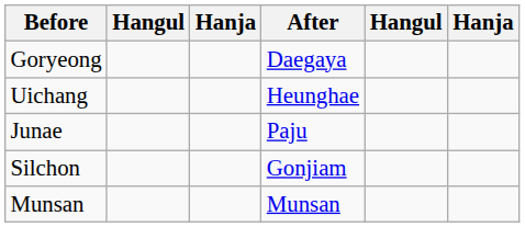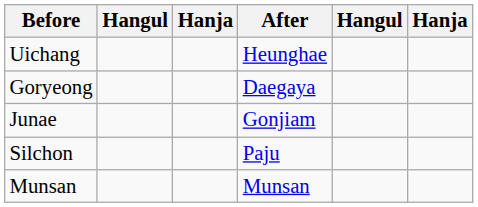rows swapped: Uichang <-> Goryeong
Junae | After: Paju -> Gonjiam
Silchon | After: Gonjiam -> Paju
